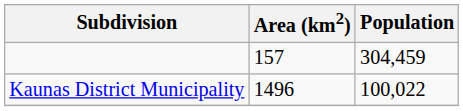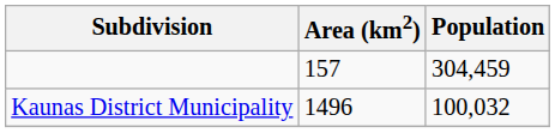Kaunas District Municipality | Population: 100,022 -> 100,032
